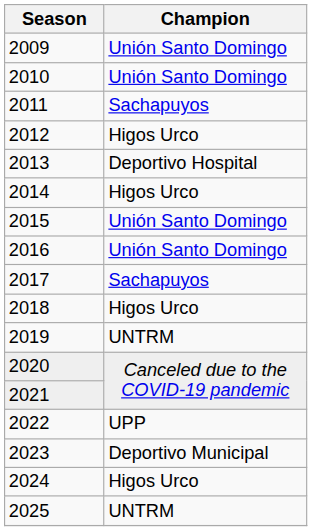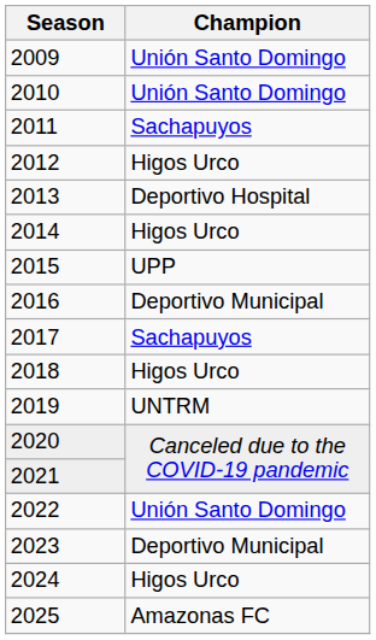2015 | Champion: Unión Santo Domingo -> UPP
2016 | Champion: Unión Santo Domingo -> Deportivo Municipal
2022 | Champion: UPP -> Unión Santo Domingo
2025 | Champion: UNTRM -> Amazonas FC
